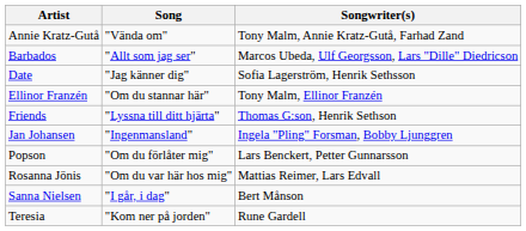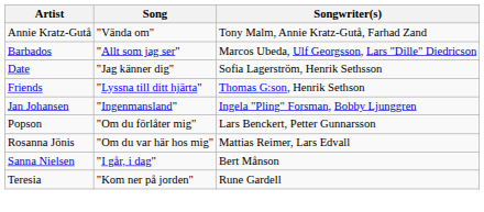- row: Ellinor Franzén | "Om du stannar här" | Tony Malm, Ellinor Franzén
